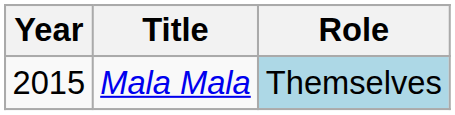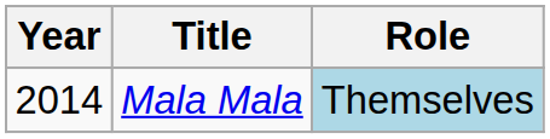Mala Mala | Year: 2015 -> 2014
